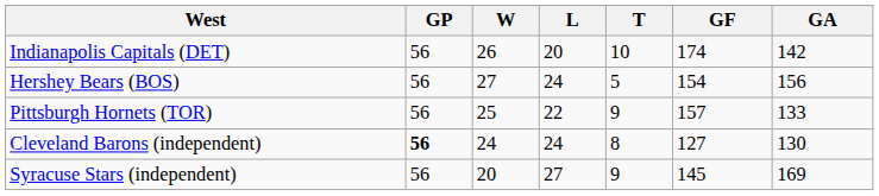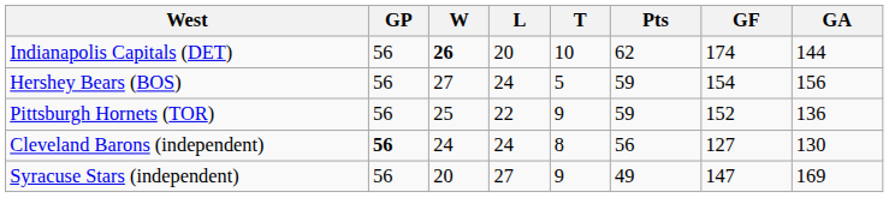+ column: Pts | 62 | 59 | 59 | 56 | 49
Indianapolis Capitals (DET) | W: normal -> bold
Indianapolis Capitals (DET) | GA: 142 -> 144
Pittsburgh Hornets (TOR) | GF: 157 -> 152
Pittsburgh Hornets (TOR) | GA: 133 -> 136
Syracuse Stars (independent) | GF: 145 -> 147
